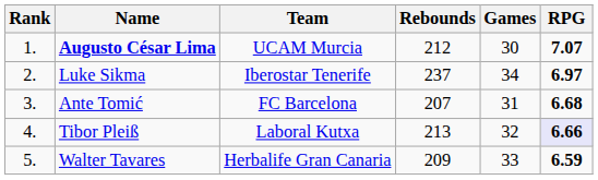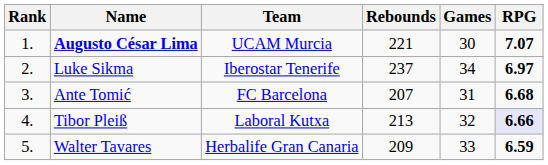Augusto César Lima | Rebounds: 212 -> 221
